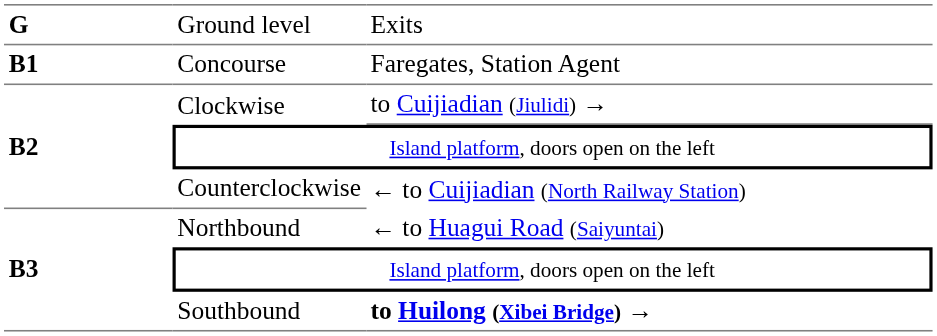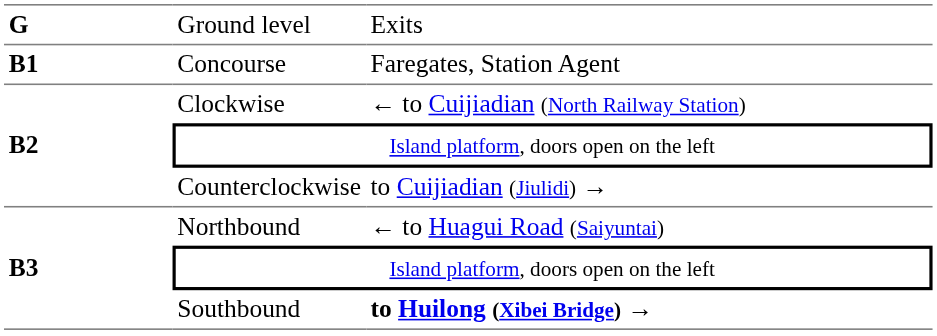Clockwise | column 3: to Cuijiadian (Jiulidi) → -> ← to Cuijiadian (North Railway Station)
Counterclockwise | column 3: ← to Cuijiadian (North Railway Station) -> to Cuijiadian (Jiulidi) →
